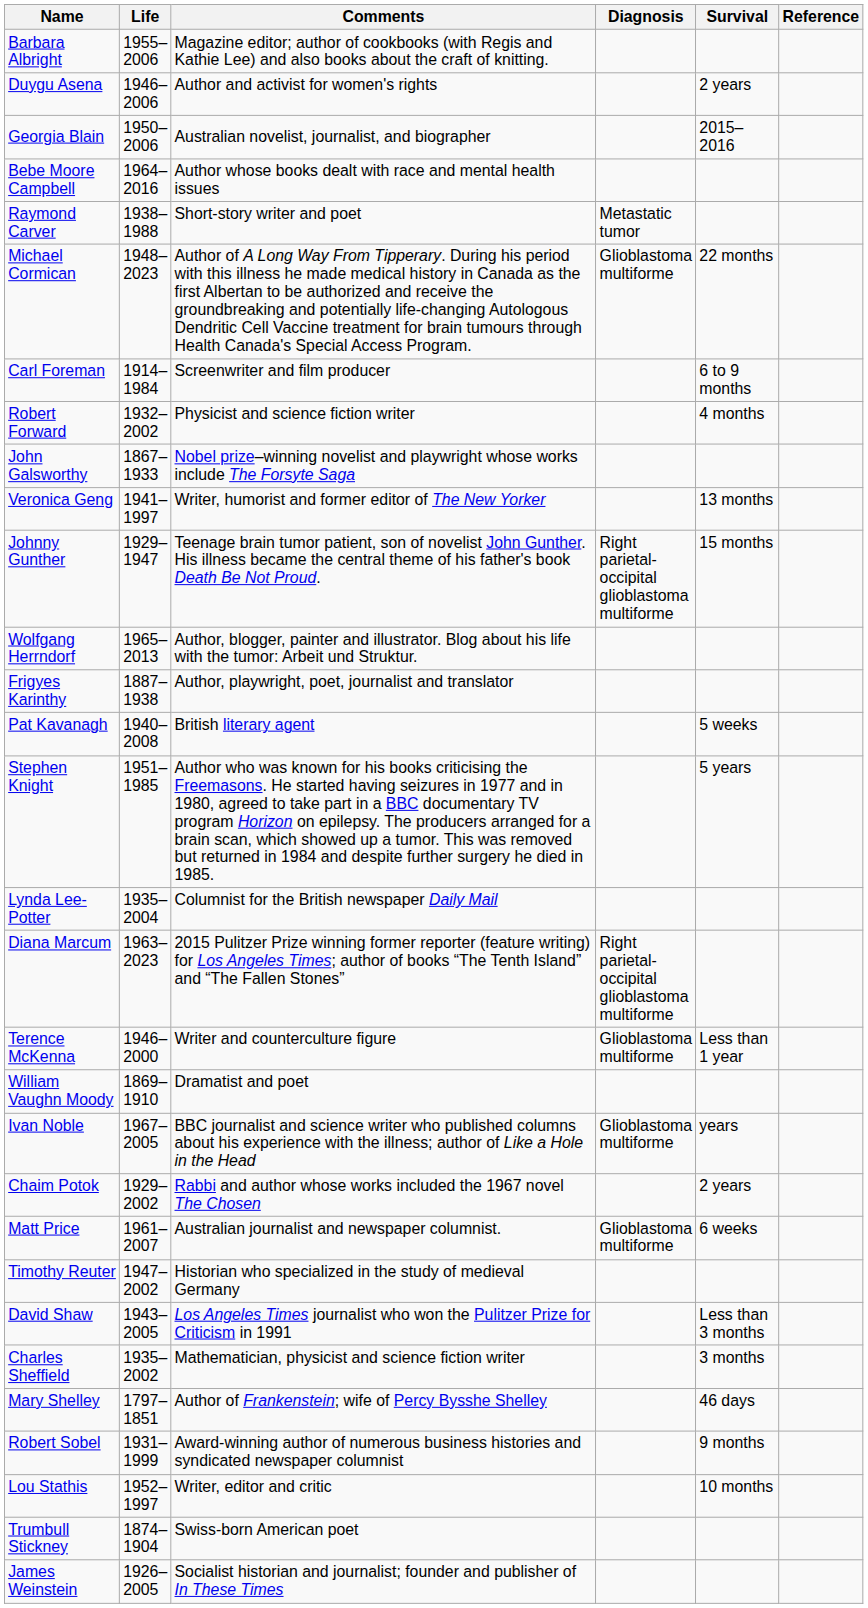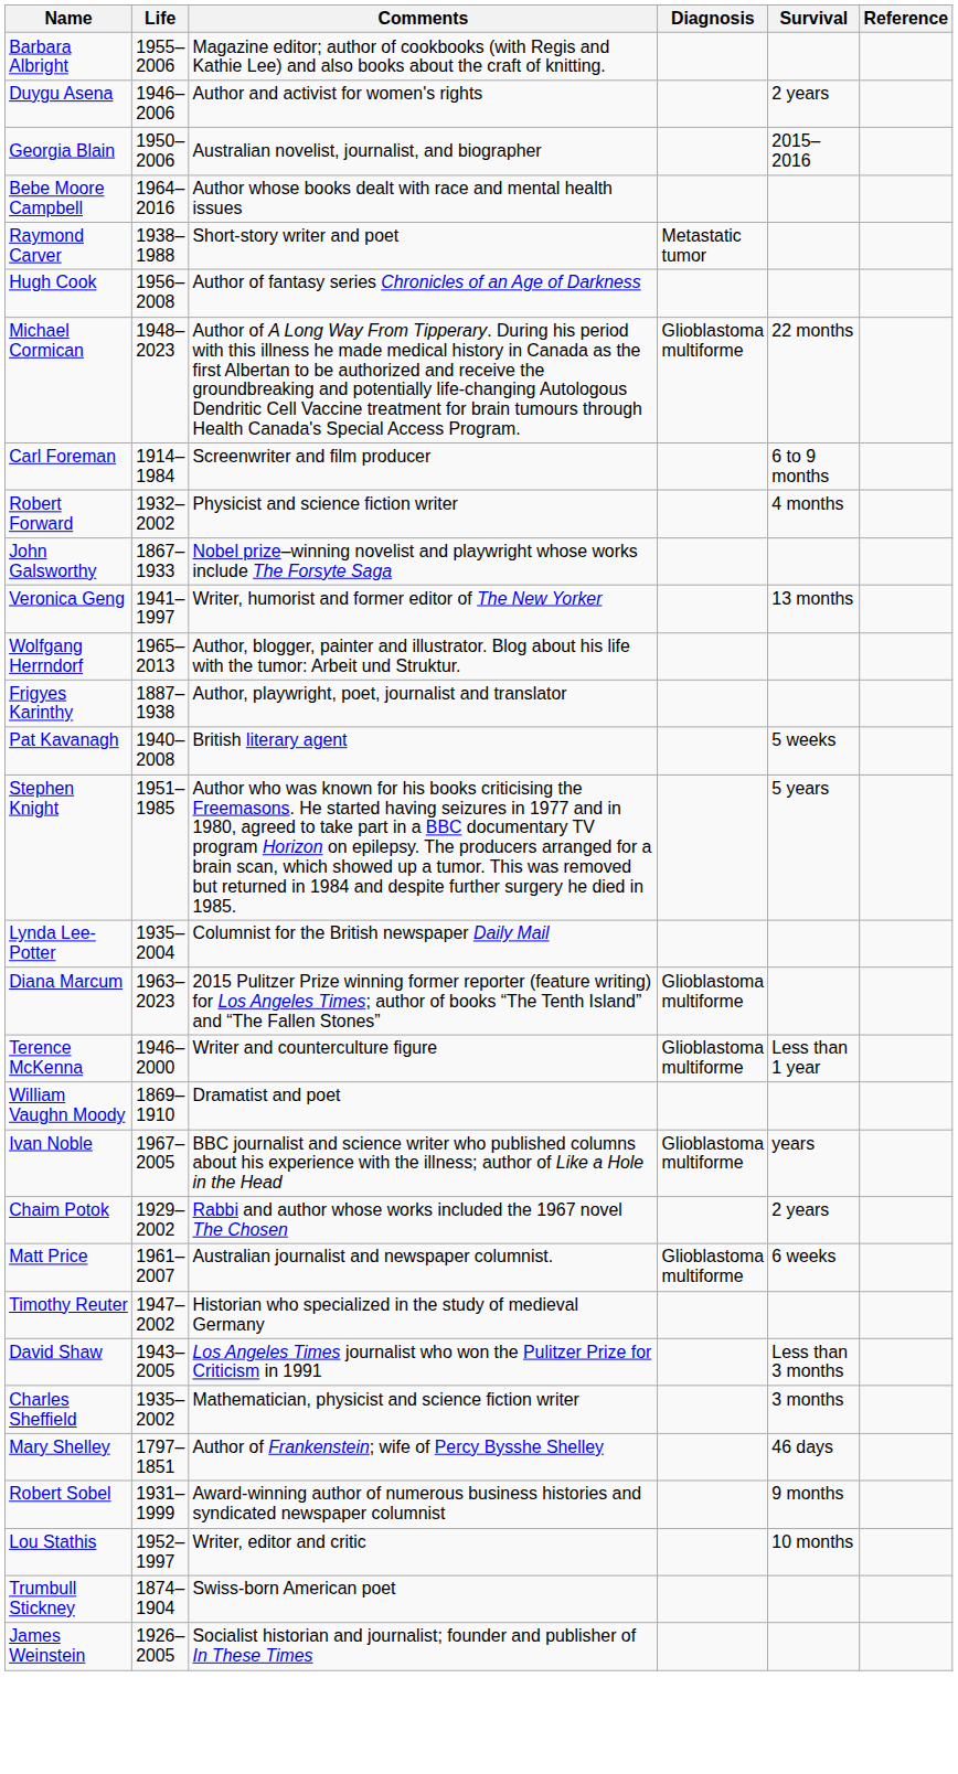+ row: Hugh Cook | 1956–2008 | Author of fantasy series Chronicles of an Age of Darkness
- row: Johnny Gunther | 1929–1947 | Teenage brain tumor patient, son of novelist John Gunther. His illness became the central theme of his father's book Death Be Not Proud. | Right parietal-occipital glioblastoma multiforme | 15 months
Diana Marcum | Diagnosis: Right parietal-occipital glioblastoma multiforme -> Glioblastoma multiforme
